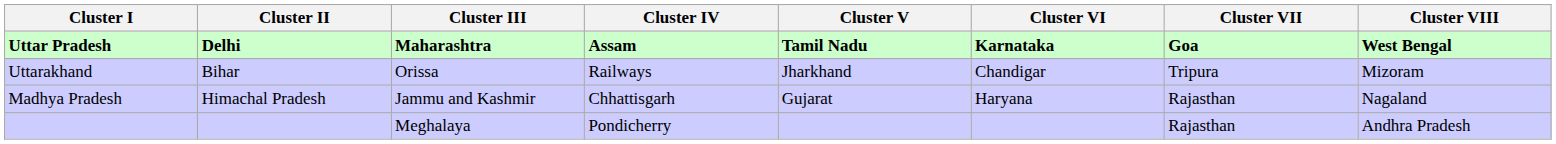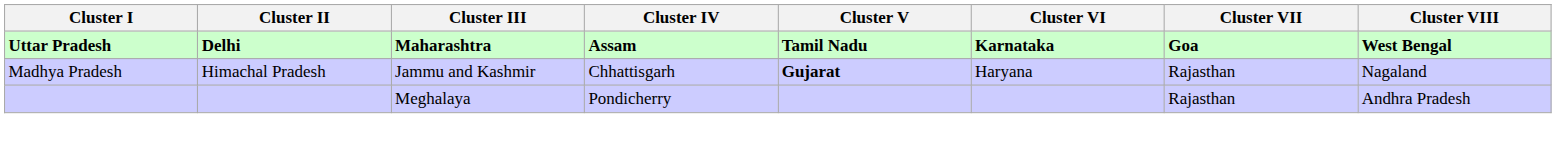- row: Uttarakhand | Bihar | Orissa | Railways | Jharkhand | Chandigar | Tripura | Mizoram
Madhya Pradesh | Cluster V: normal -> bold
